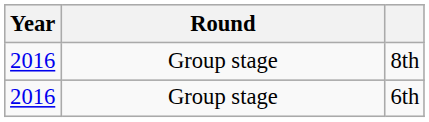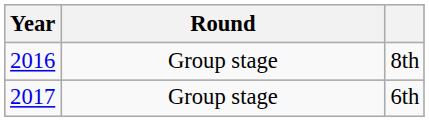6th | Year: 2016 -> 2017
